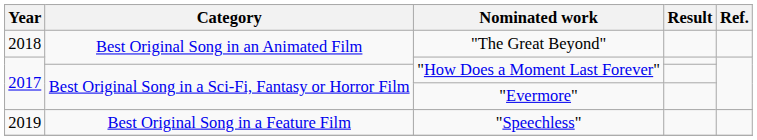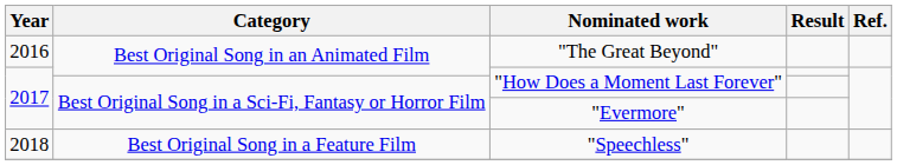"The Great Beyond" | Year: 2018 -> 2016
"Speechless" | Year: 2019 -> 2018
